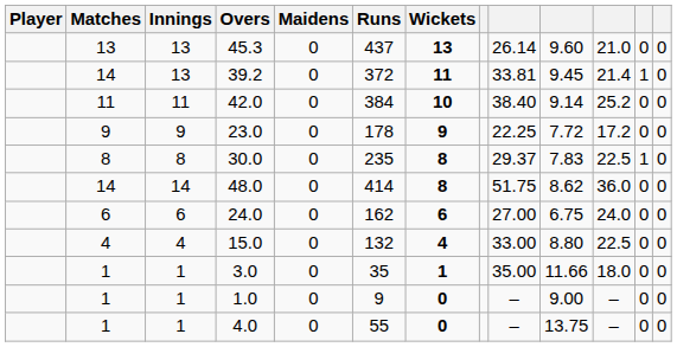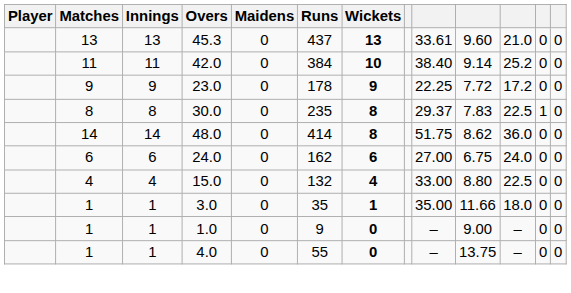45.3 | column 9: 26.14 -> 33.61
- row: 14 | 13 | 39.2 | 0 | 372 | 11 | 33.81 | 9.45 | 21.4 | 1 | 0
